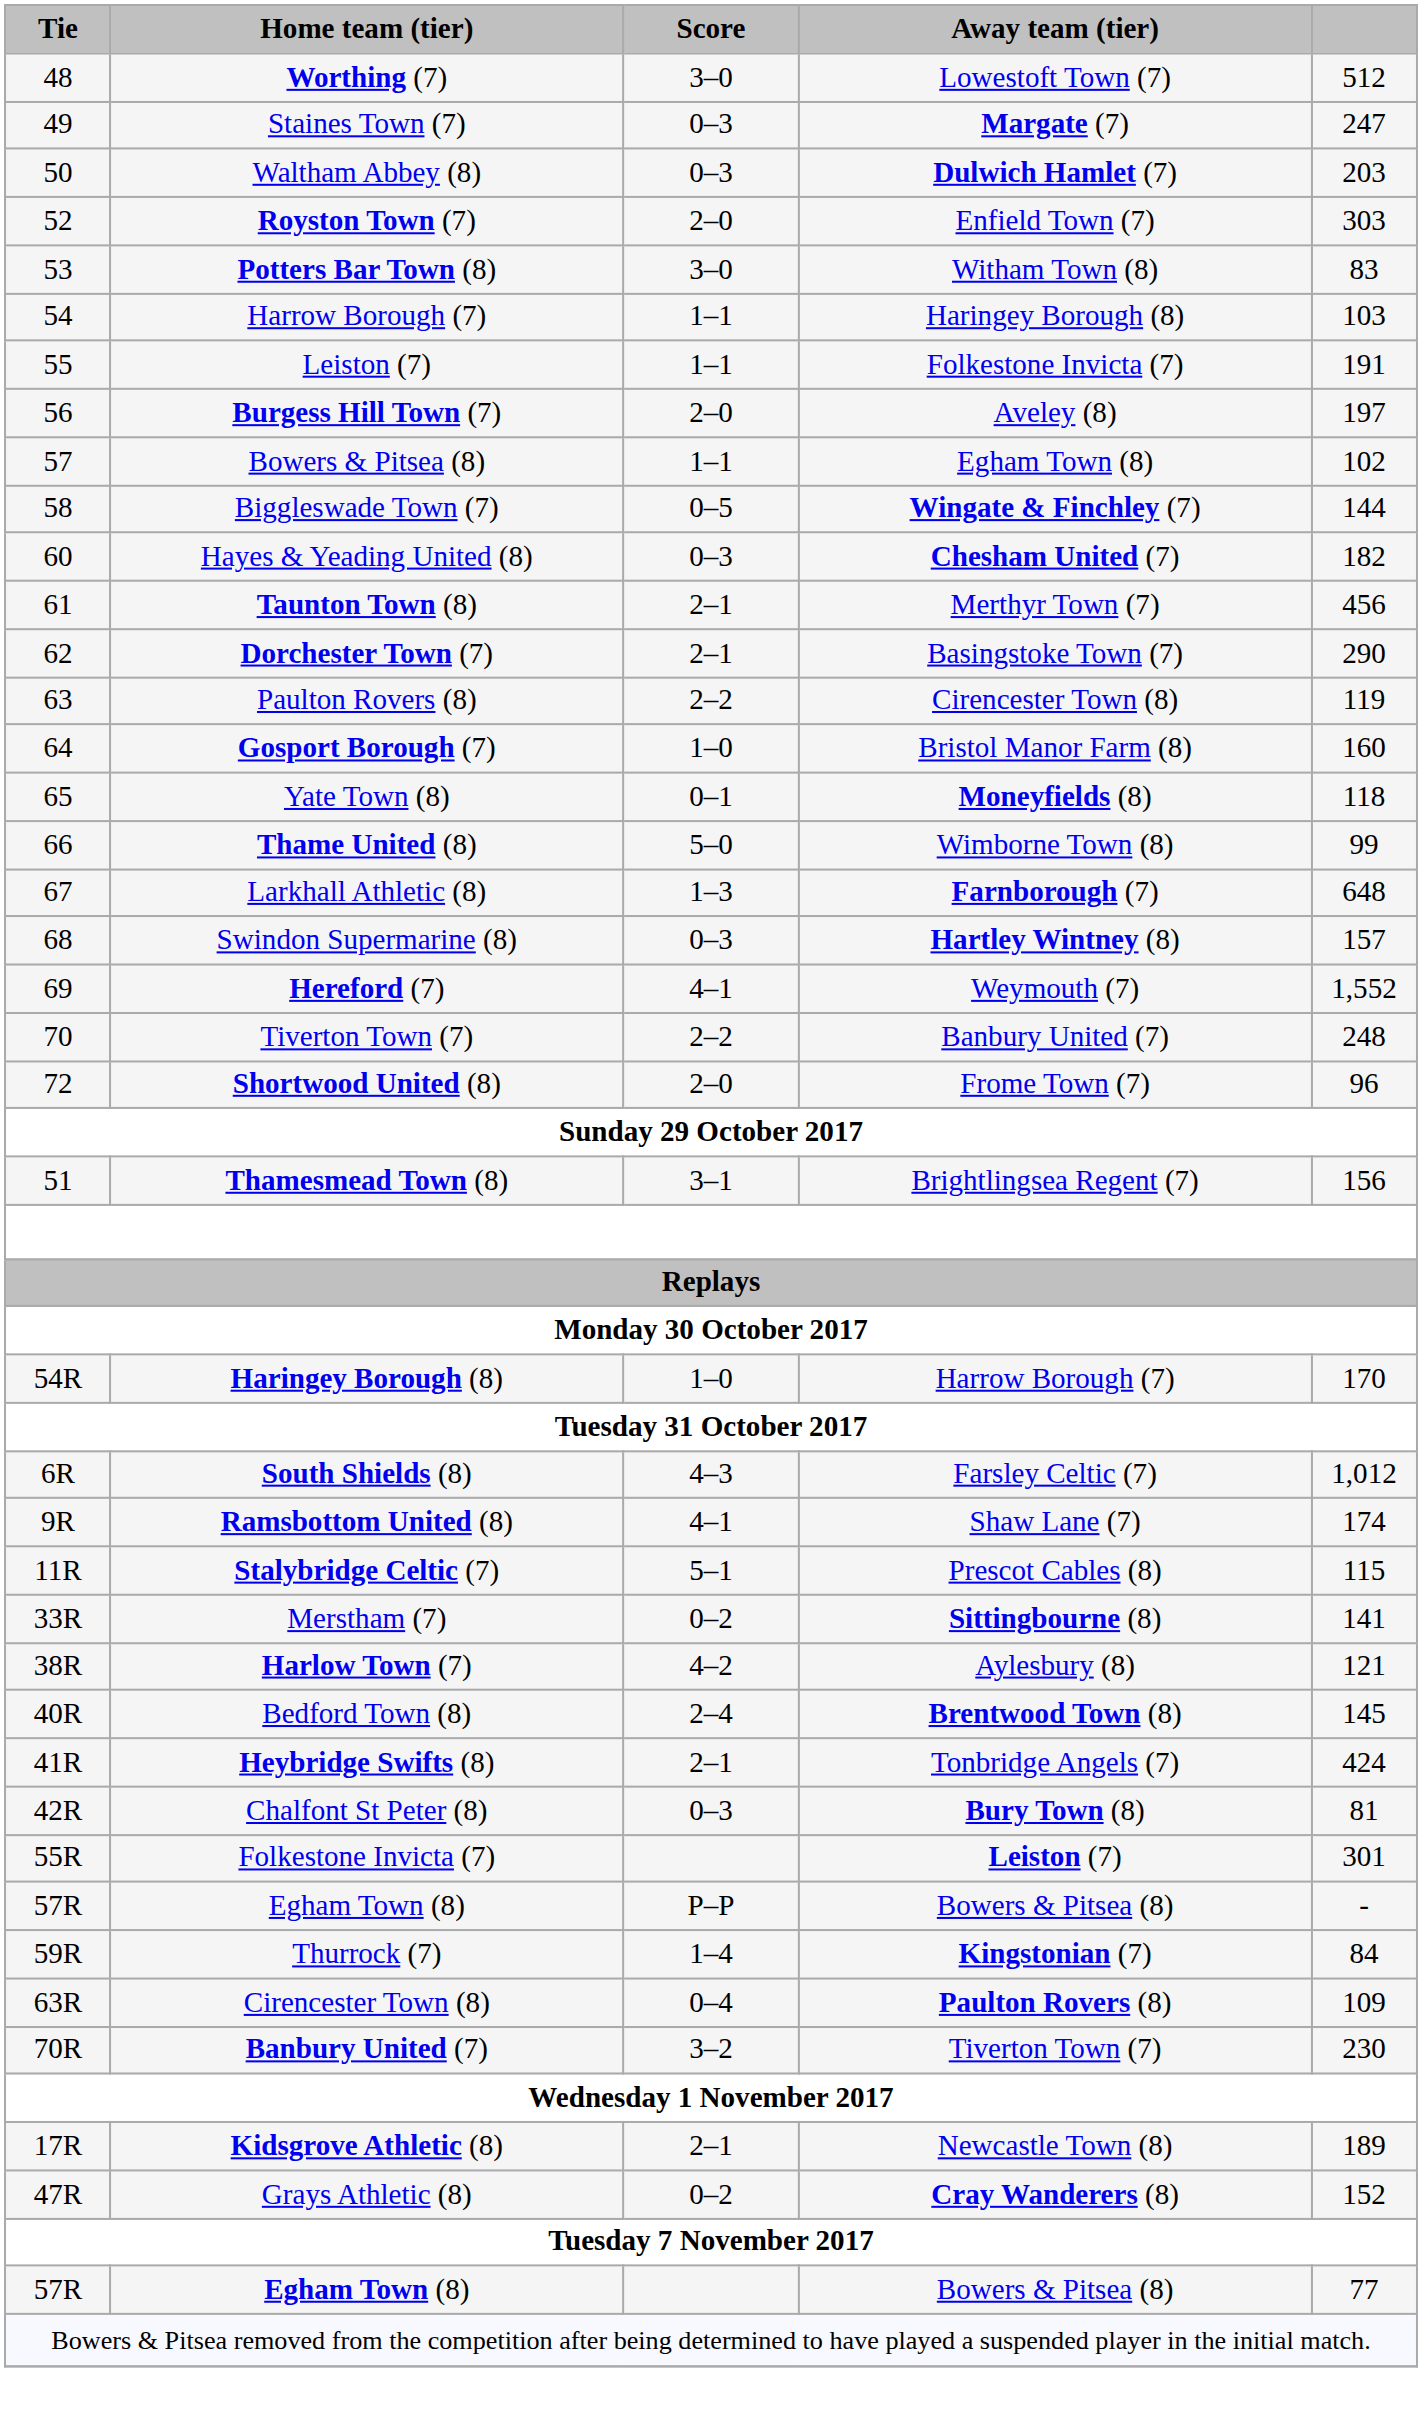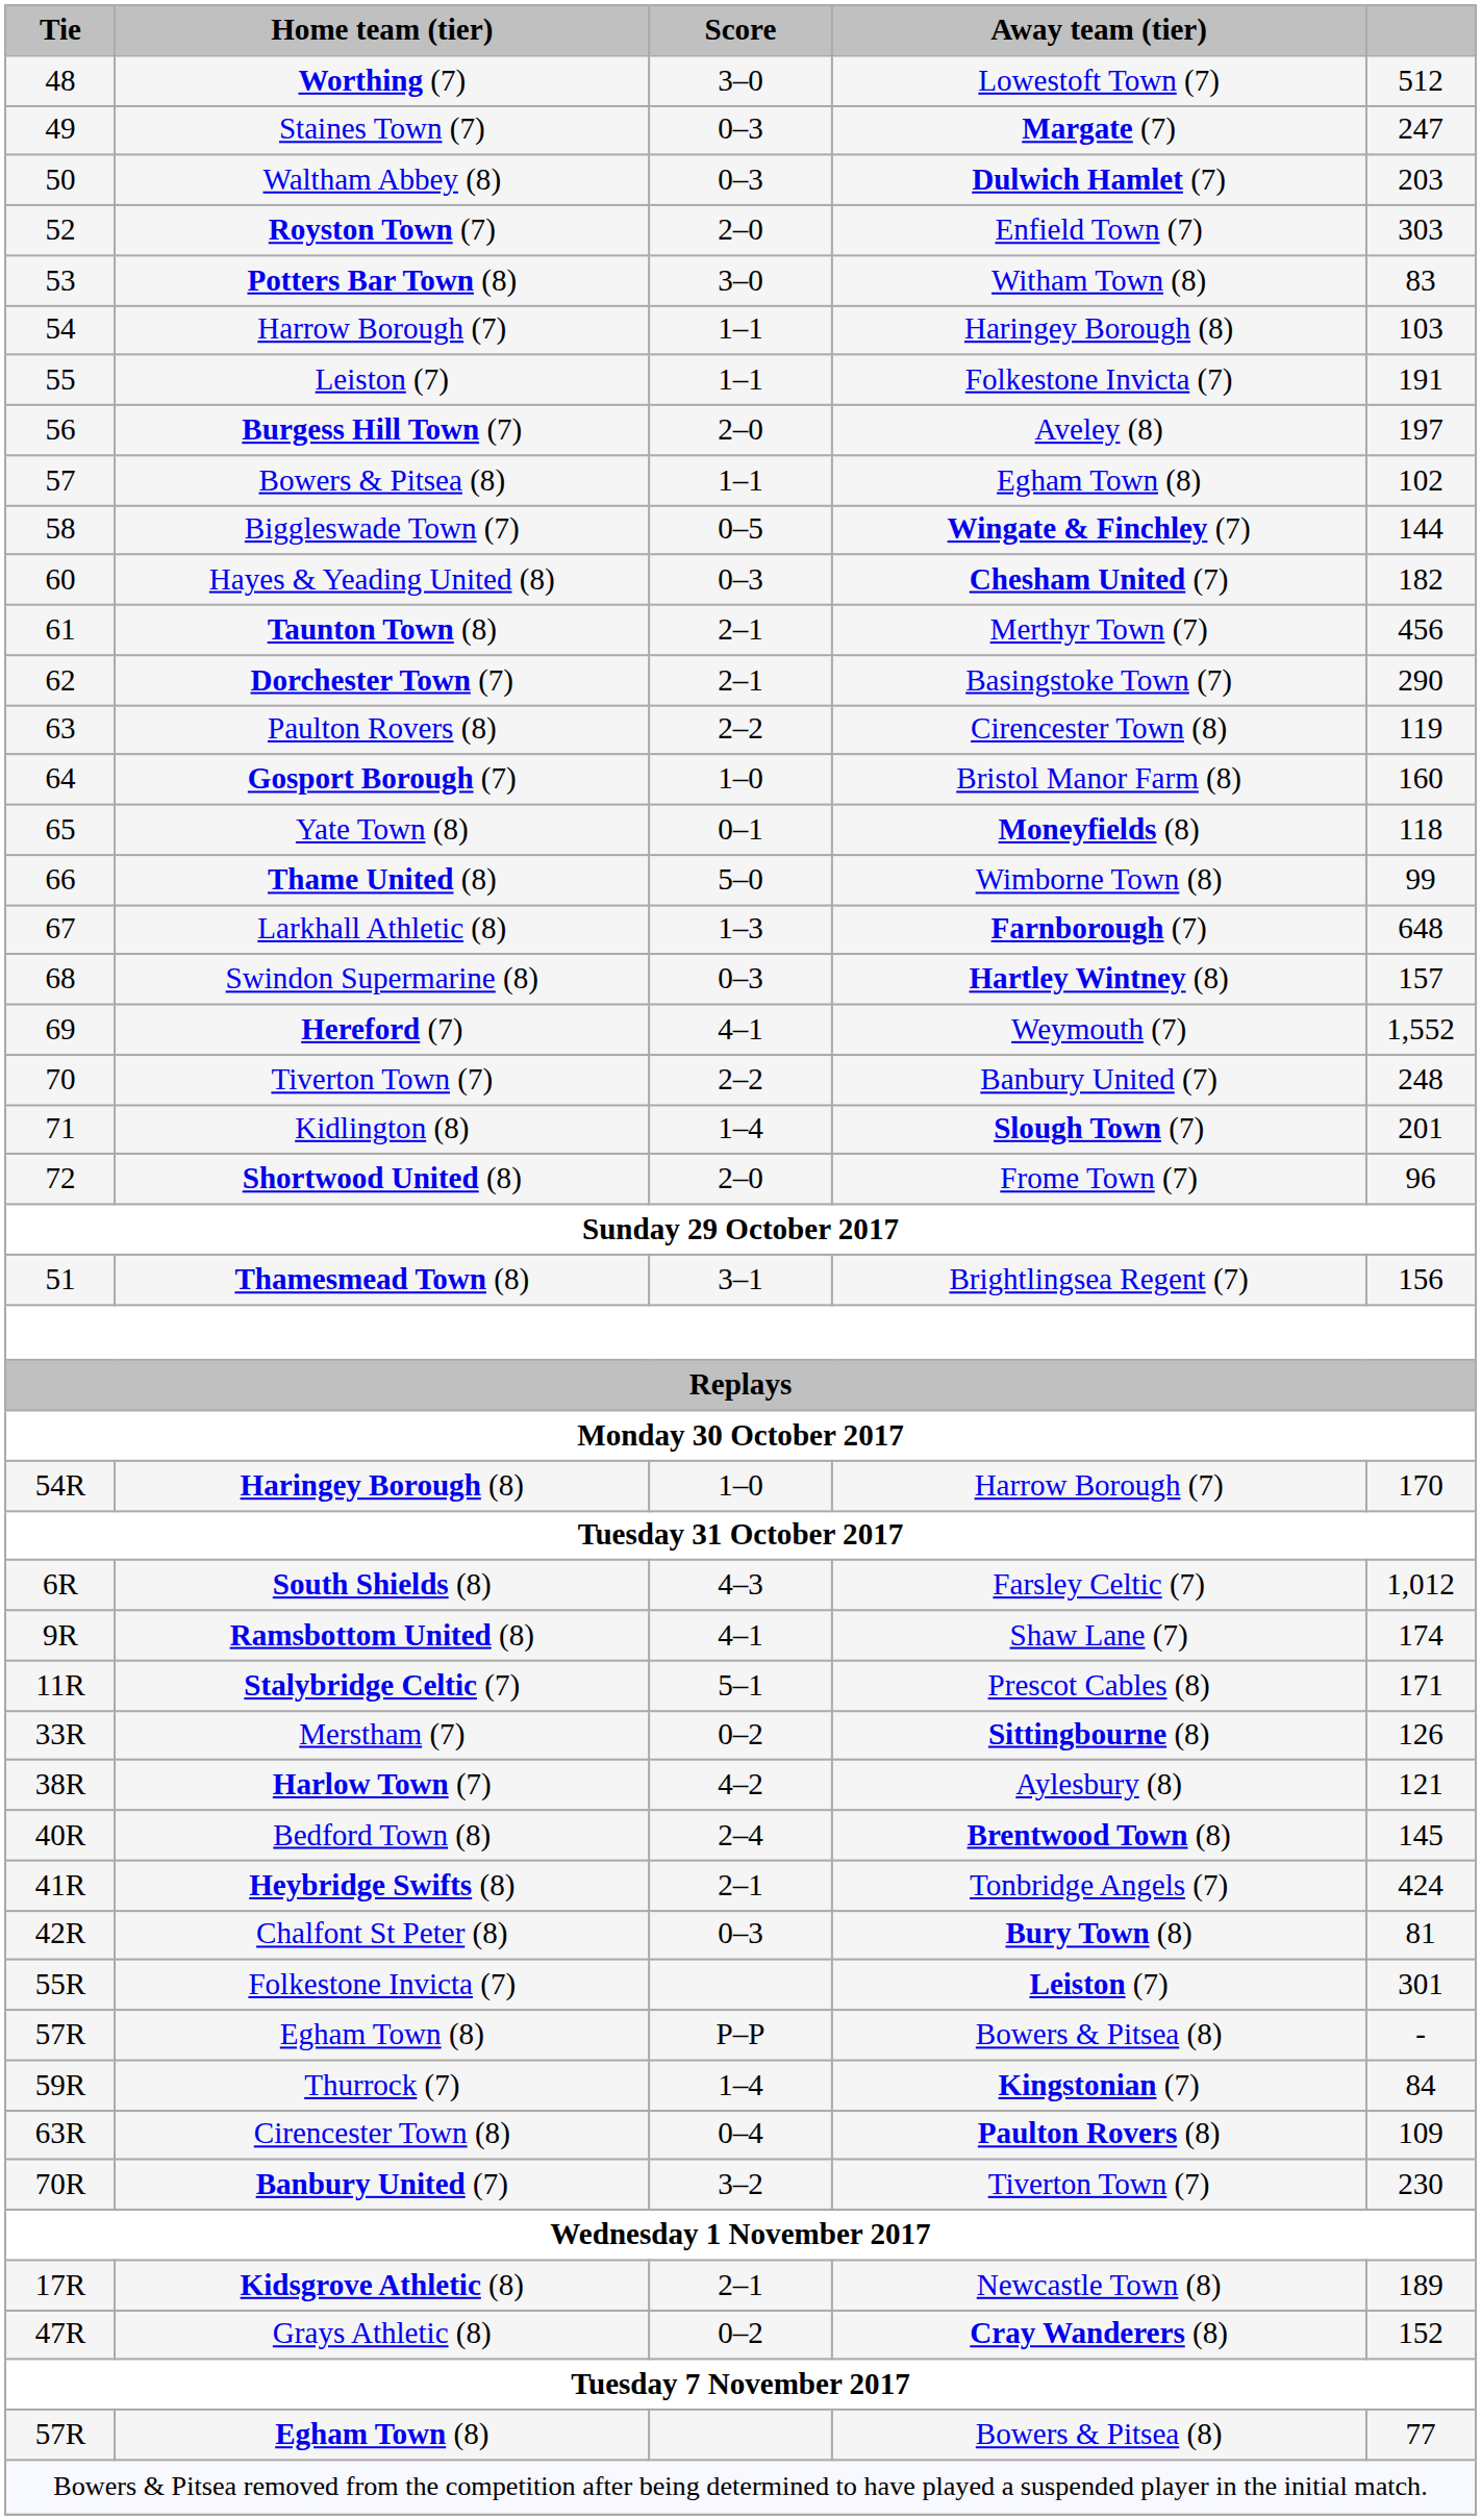+ row: 71 | Kidlington (8) | 1–4 | Slough Town (7) | 201
Stalybridge Celtic (7) | column 5: 115 -> 171
Merstham (7) | column 5: 141 -> 126
